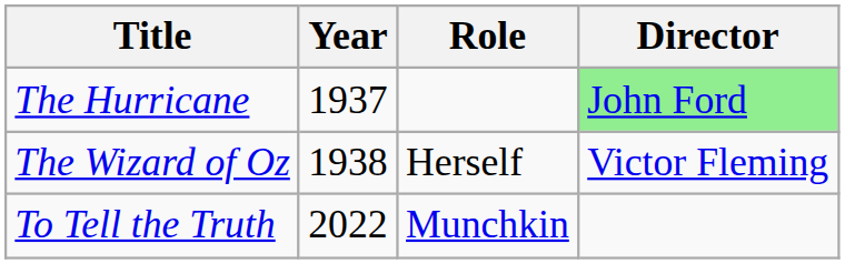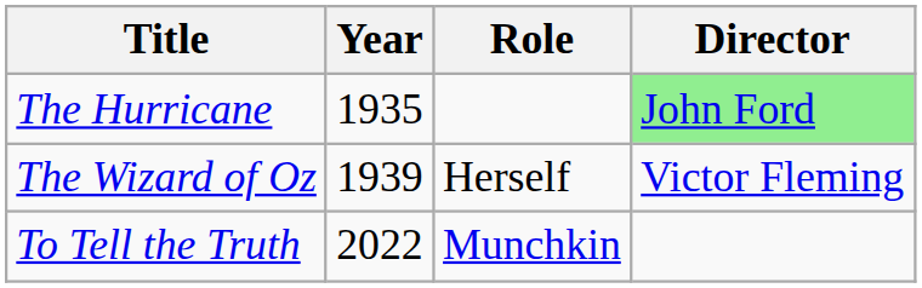The Hurricane | Year: 1937 -> 1935
The Wizard of Oz | Year: 1938 -> 1939
